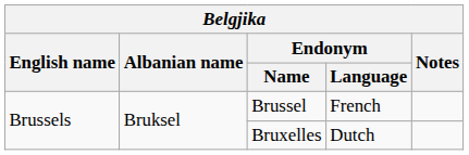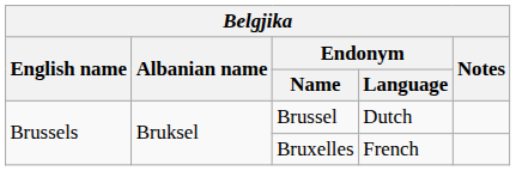Brussel | Endonym / Language: French -> Dutch
Bruxelles | Endonym / Language: Dutch -> French
